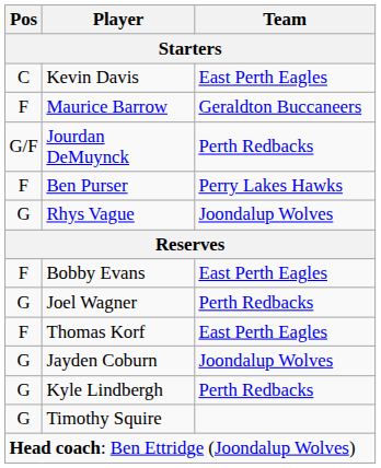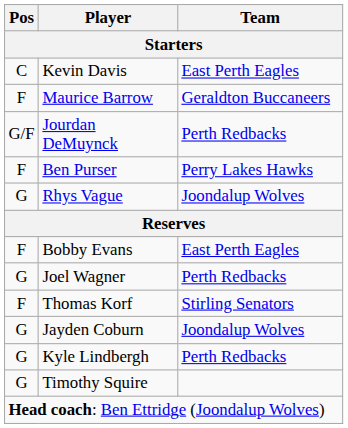Thomas Korf | Team: East Perth Eagles -> Stirling Senators
